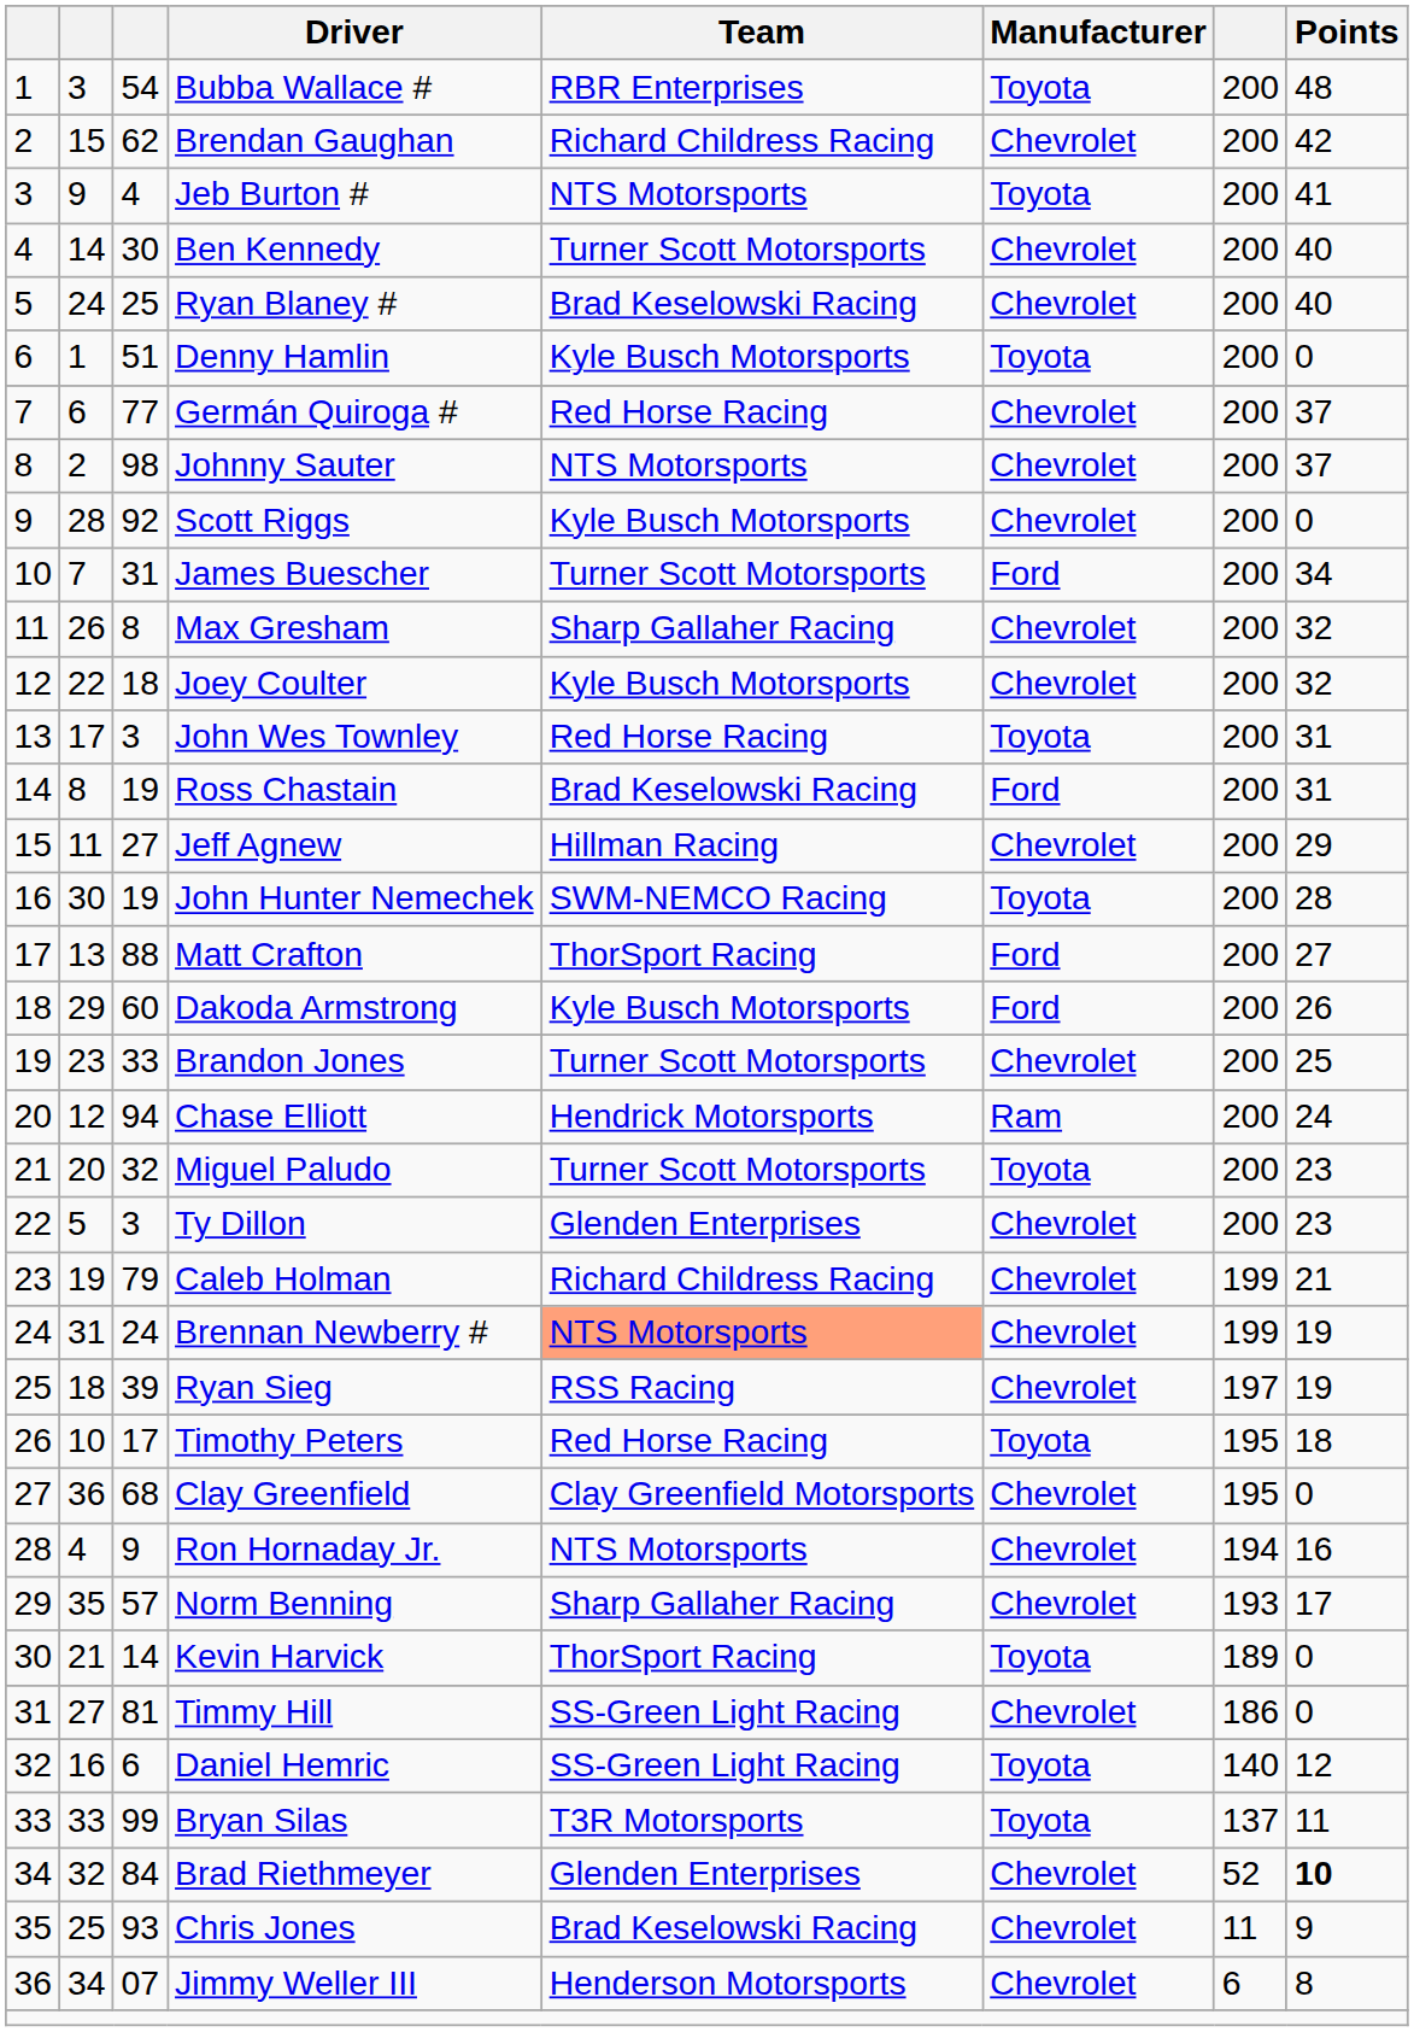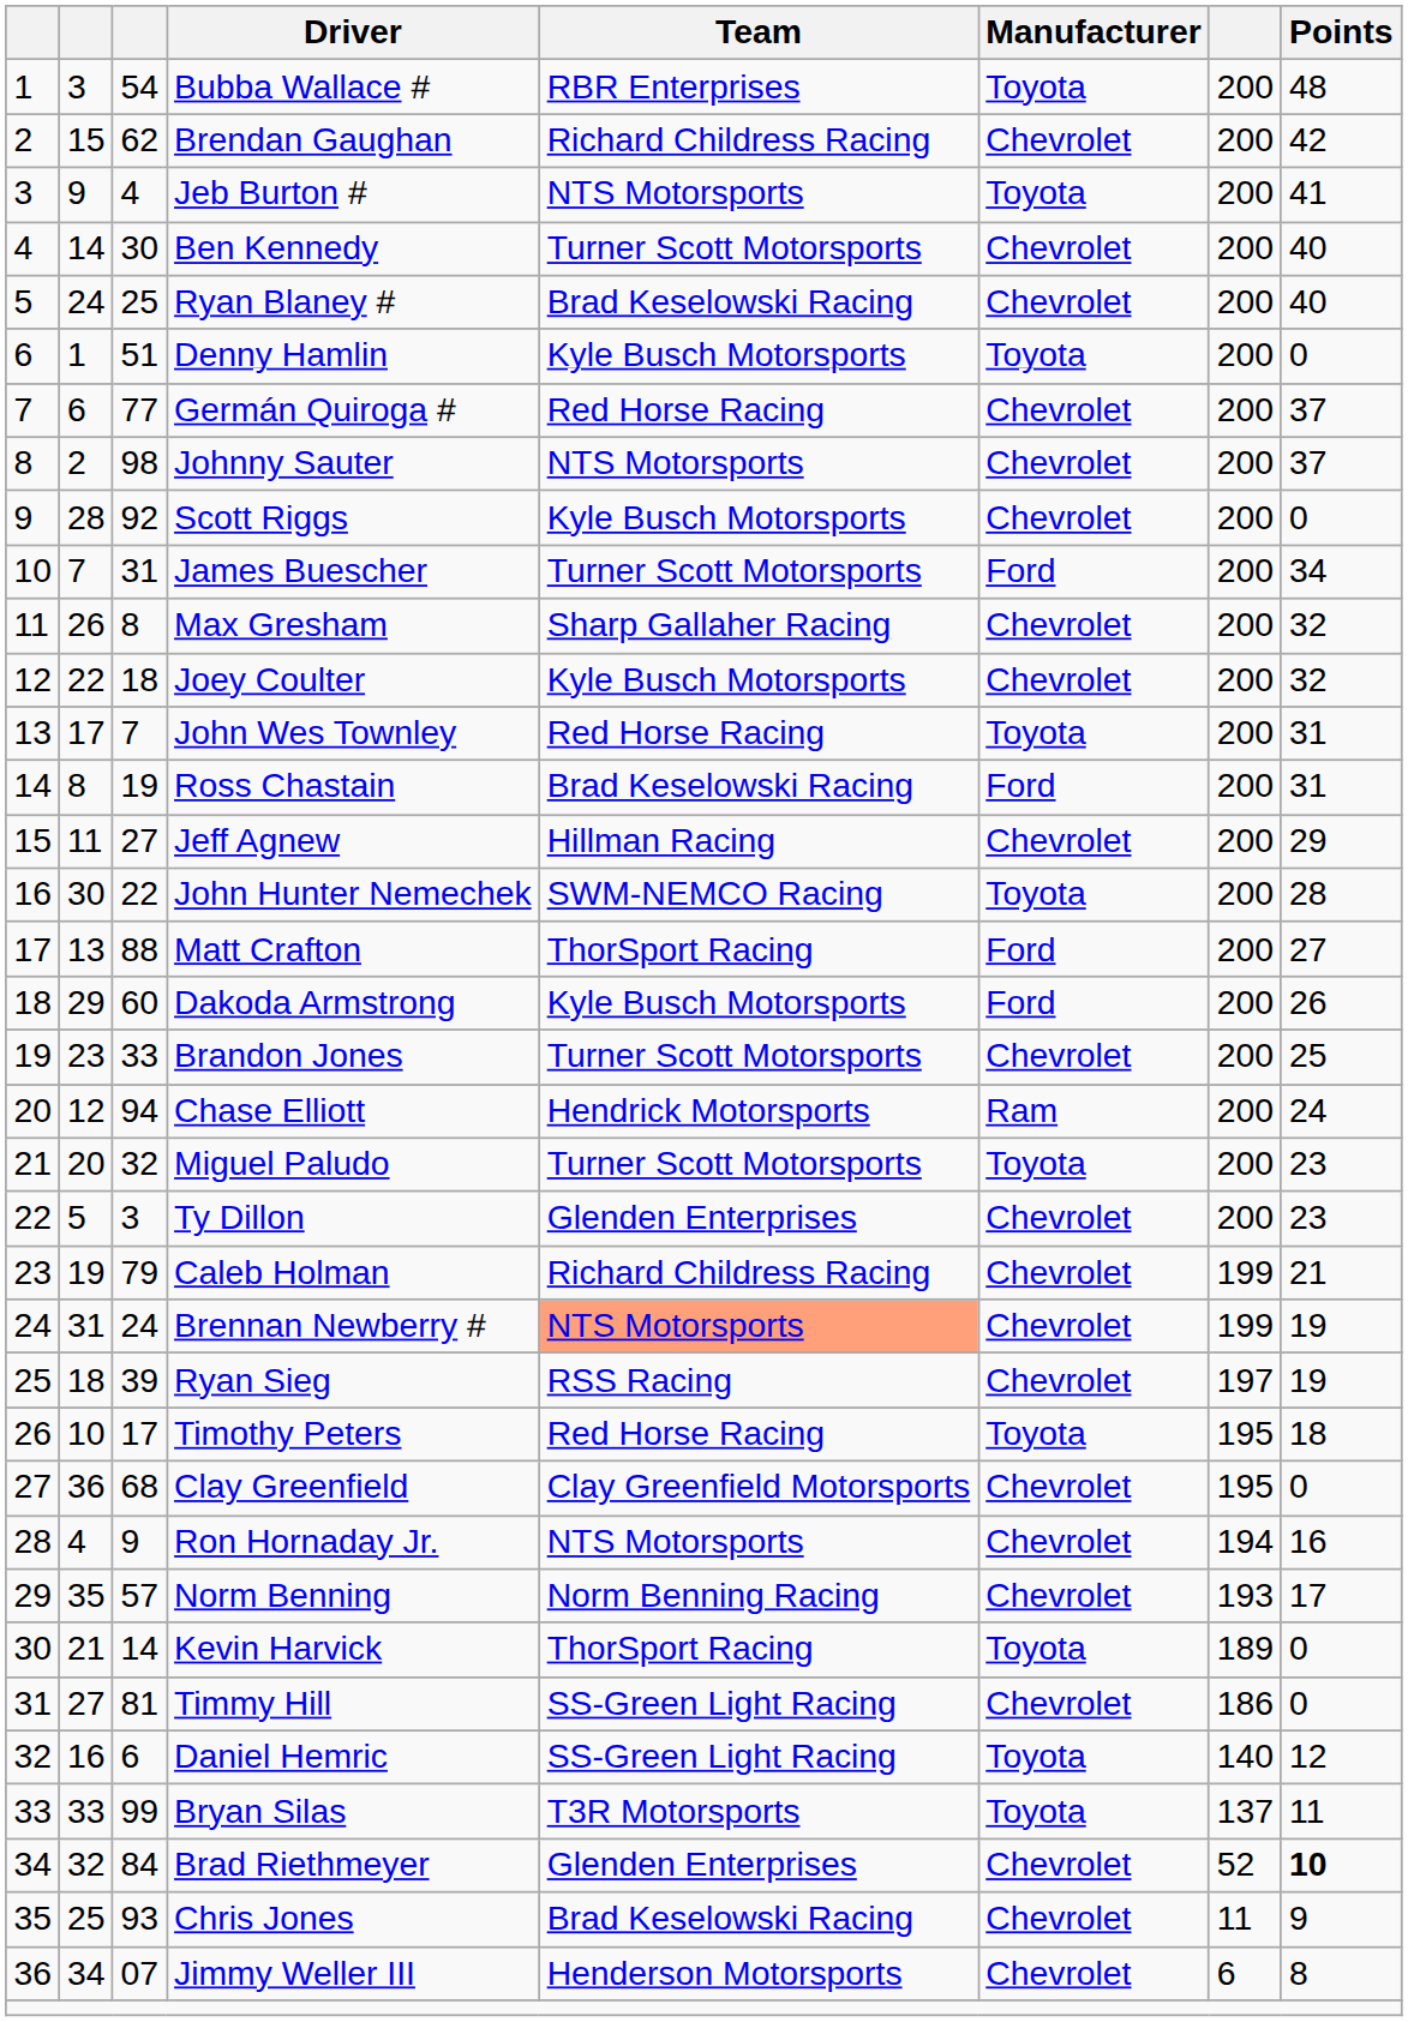John Wes Townley | column 3: 3 -> 7
John Hunter Nemechek | column 3: 19 -> 22
Norm Benning | Team: Sharp Gallaher Racing -> Norm Benning Racing
